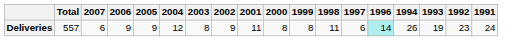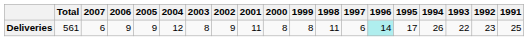+ column: 1995 | 17
Deliveries | Total: 557 -> 561
Deliveries | 1993: 19 -> 22
Deliveries | 1991: 24 -> 25
